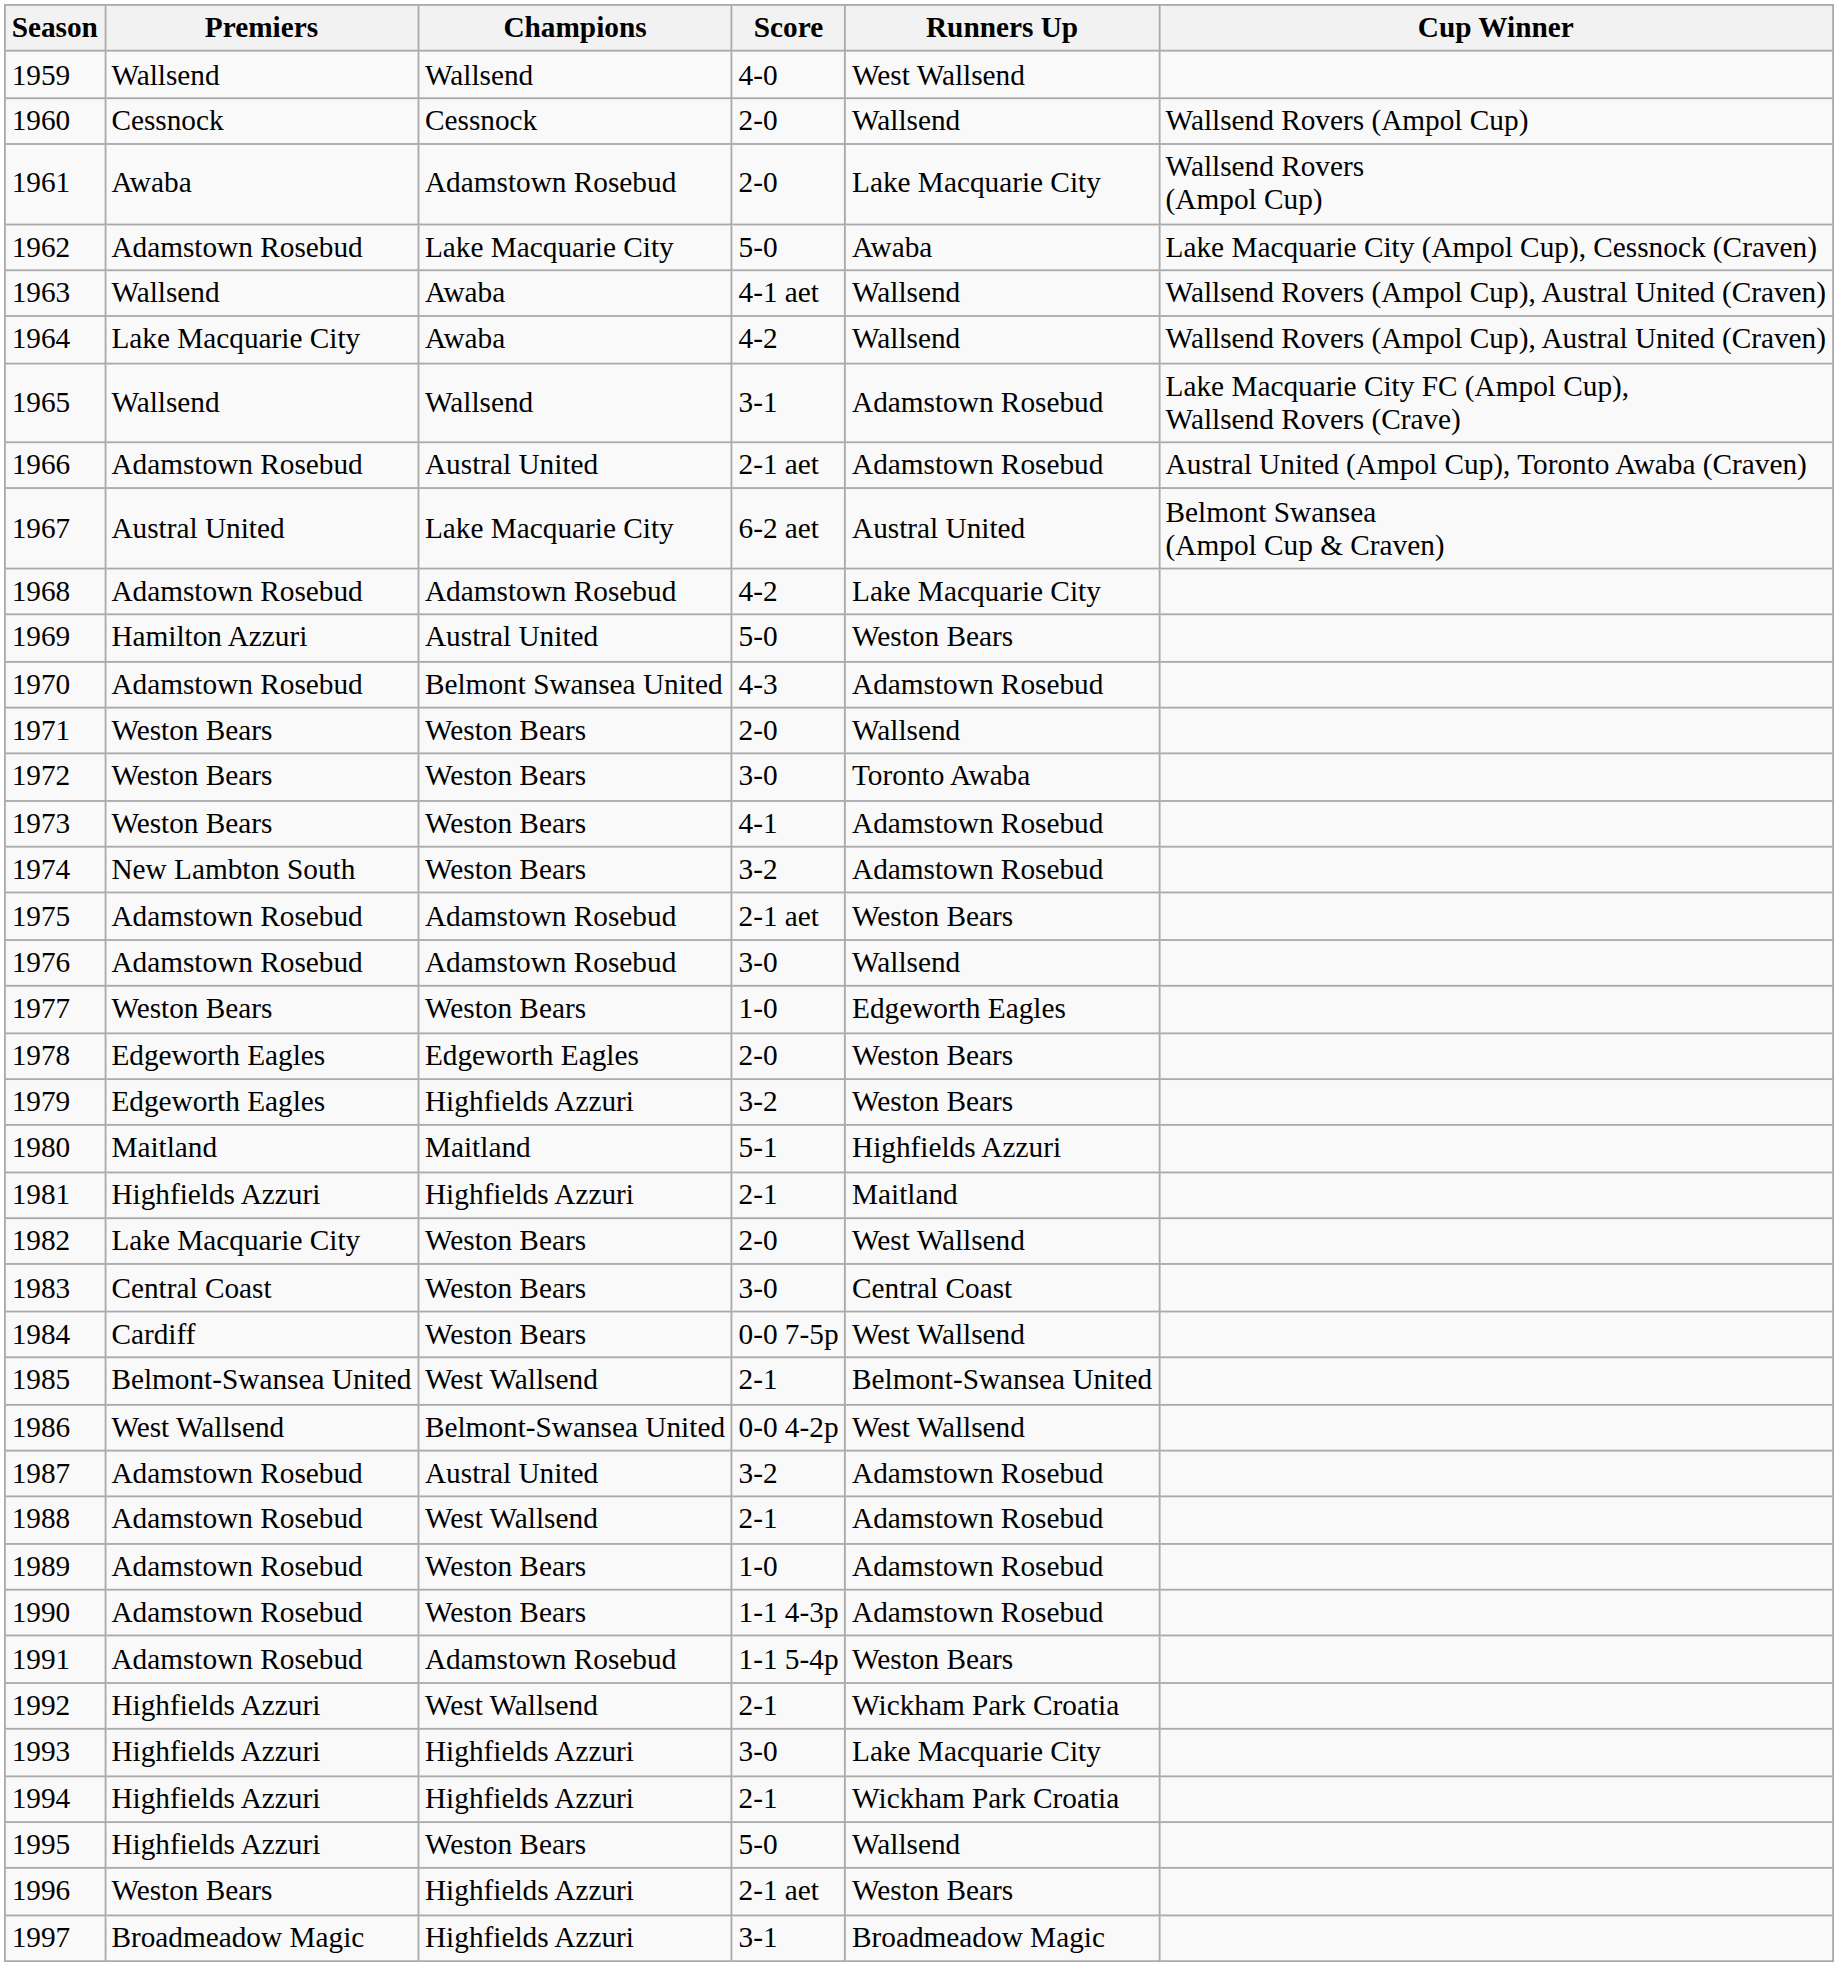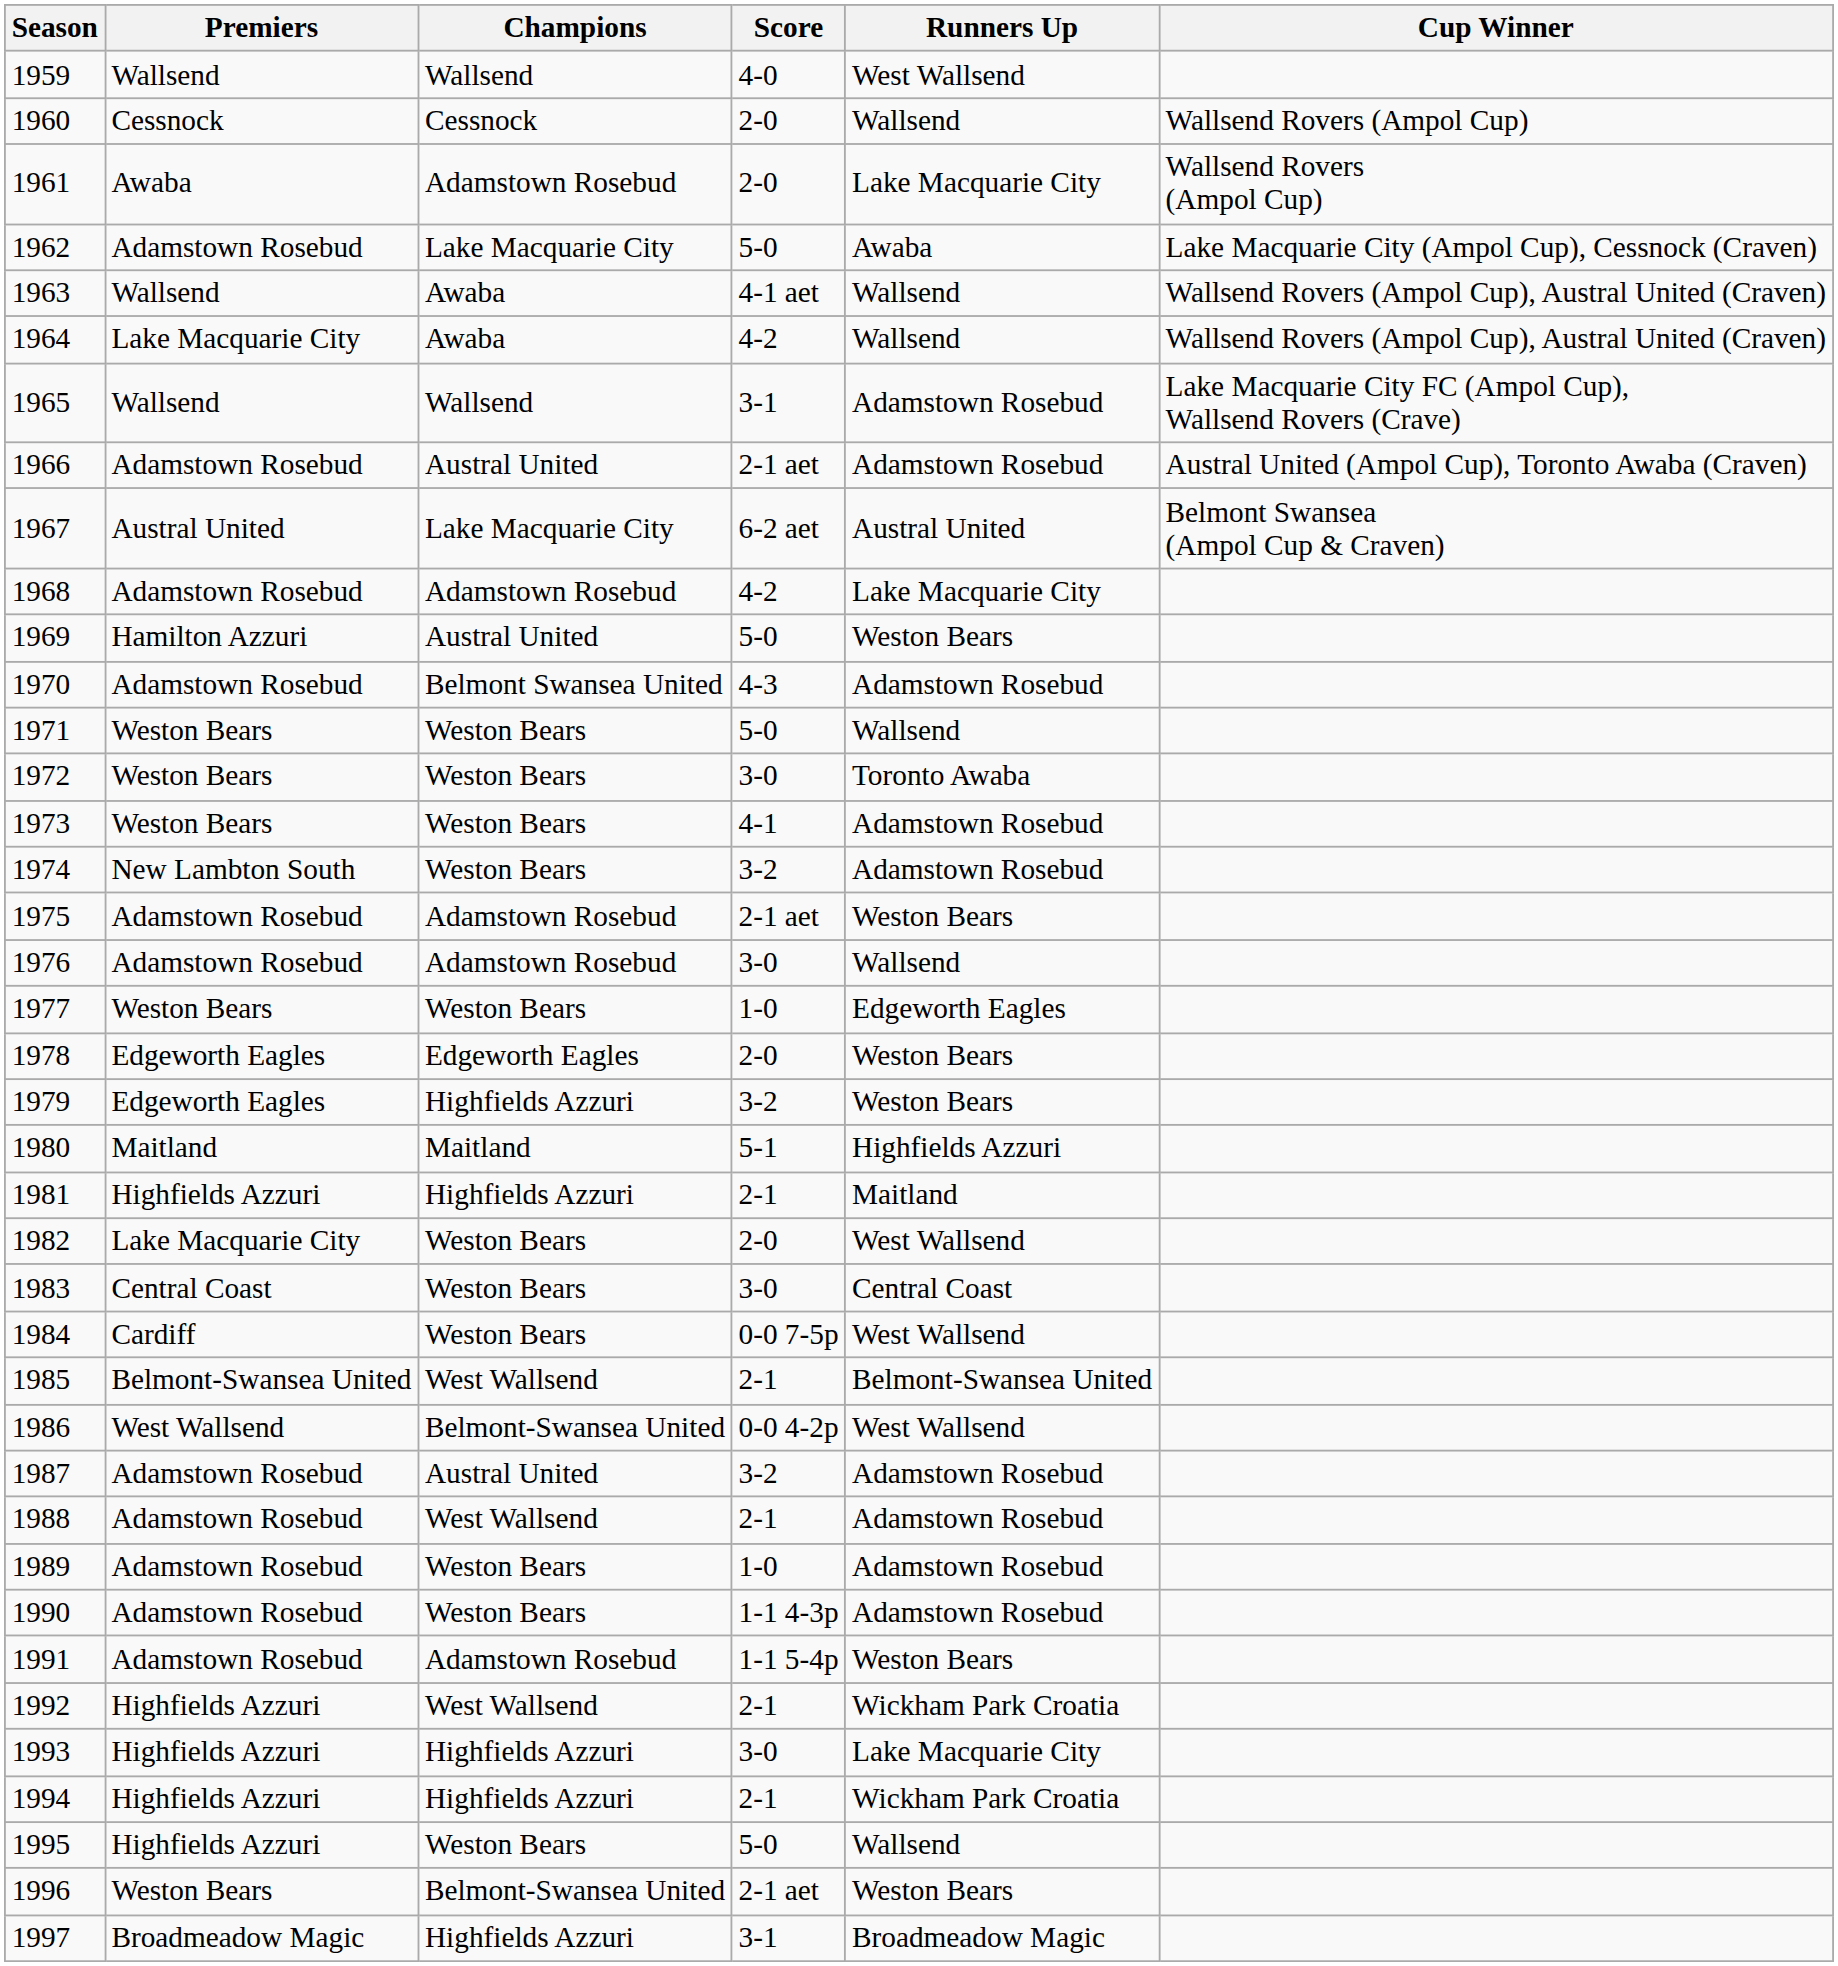1971 | Score: 2-0 -> 5-0
1996 | Champions: Highfields Azzuri -> Belmont-Swansea United
